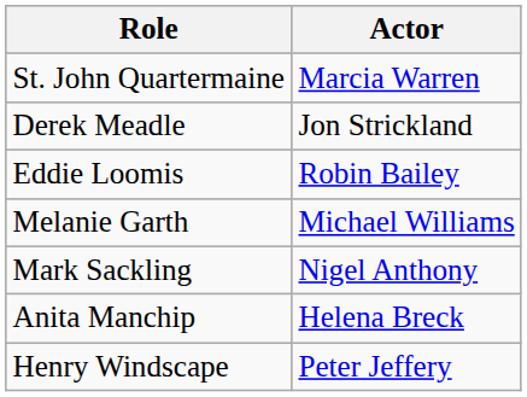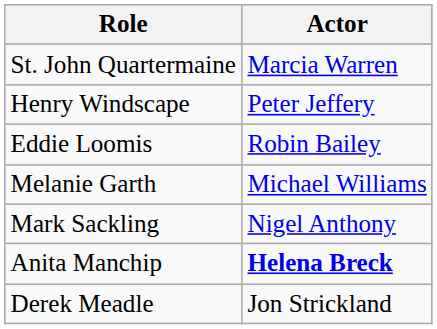rows swapped: Henry Windscape <-> Derek Meadle
Anita Manchip | Actor: normal -> bold
